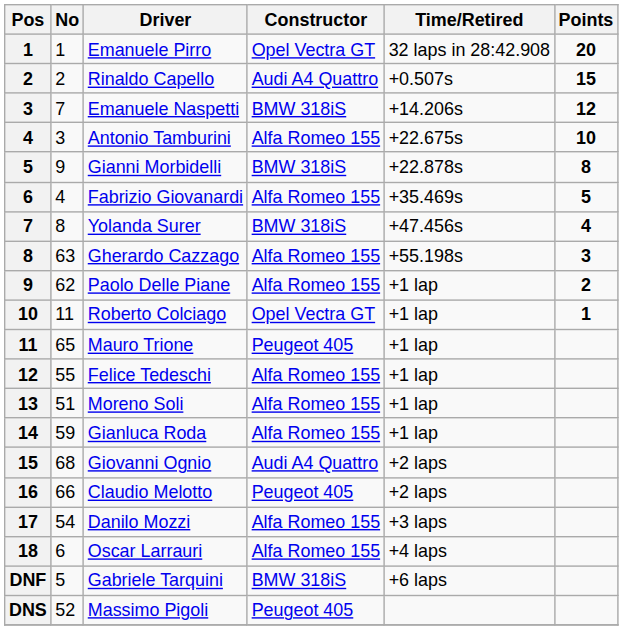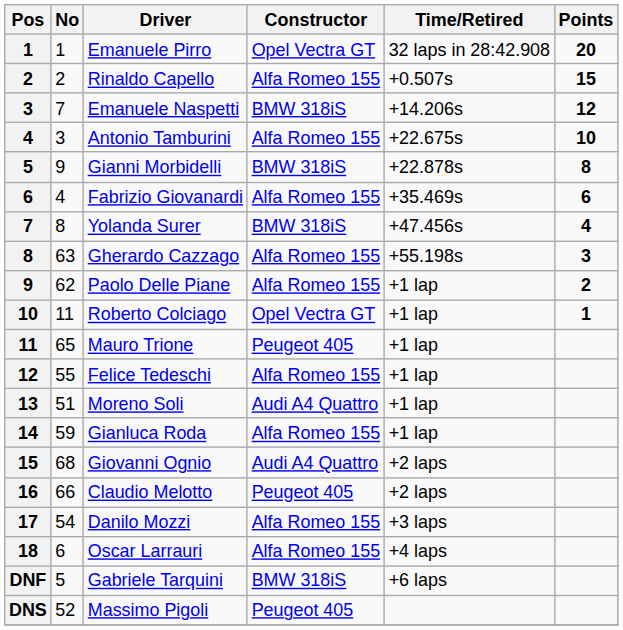Rinaldo Capello | Constructor: Audi A4 Quattro -> Alfa Romeo 155
Fabrizio Giovanardi | Points: 5 -> 6
Moreno Soli | Constructor: Alfa Romeo 155 -> Audi A4 Quattro
